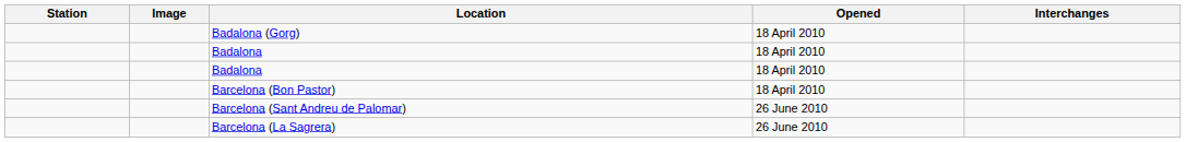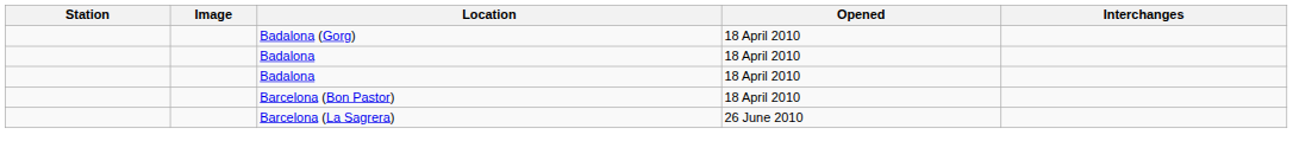- row: Barcelona (Sant Andreu de Palomar) | 26 June 2010
